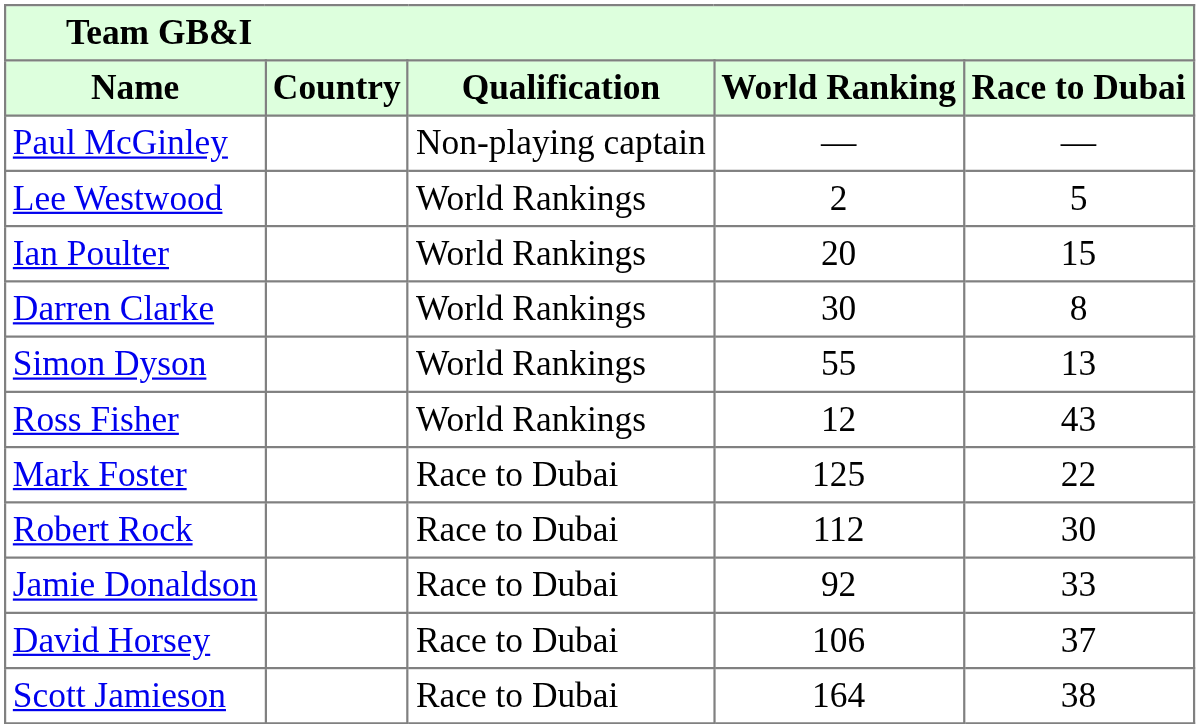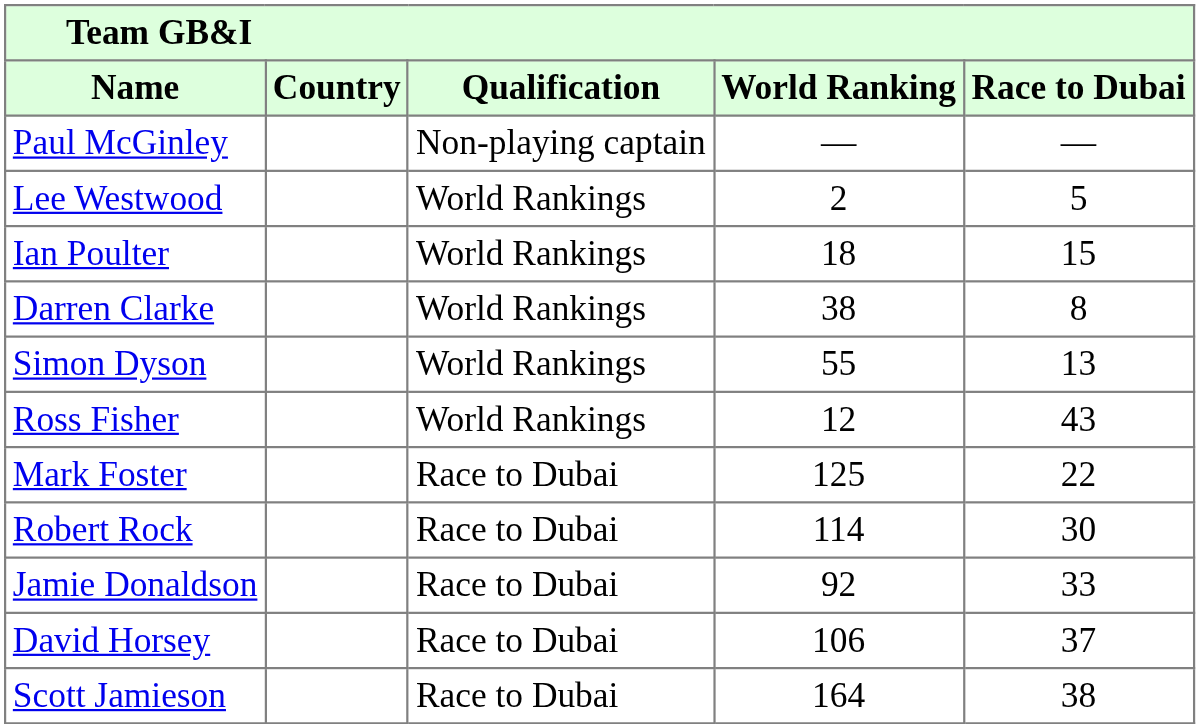Ian Poulter | World Ranking: 20 -> 18
Darren Clarke | World Ranking: 30 -> 38
Robert Rock | World Ranking: 112 -> 114
